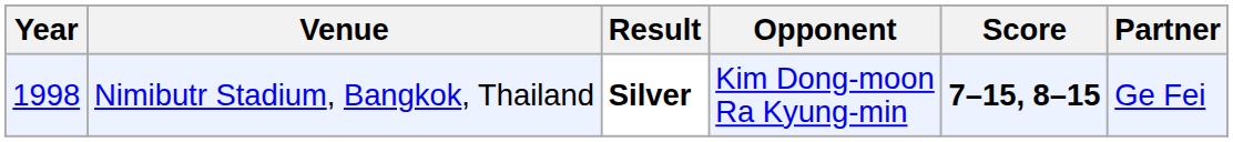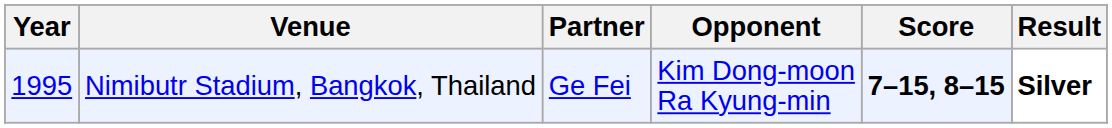columns swapped: Partner <-> Result
Nimibutr Stadium, Bangkok, Thailand | Year: 1998 -> 1995
